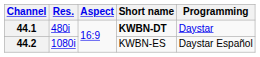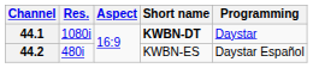44.1 | Res.: 480i -> 1080i
44.2 | Res.: 1080i -> 480i
